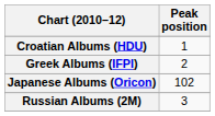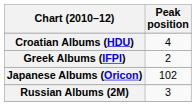Croatian Albums (HDU) | Peak position: 1 -> 4
